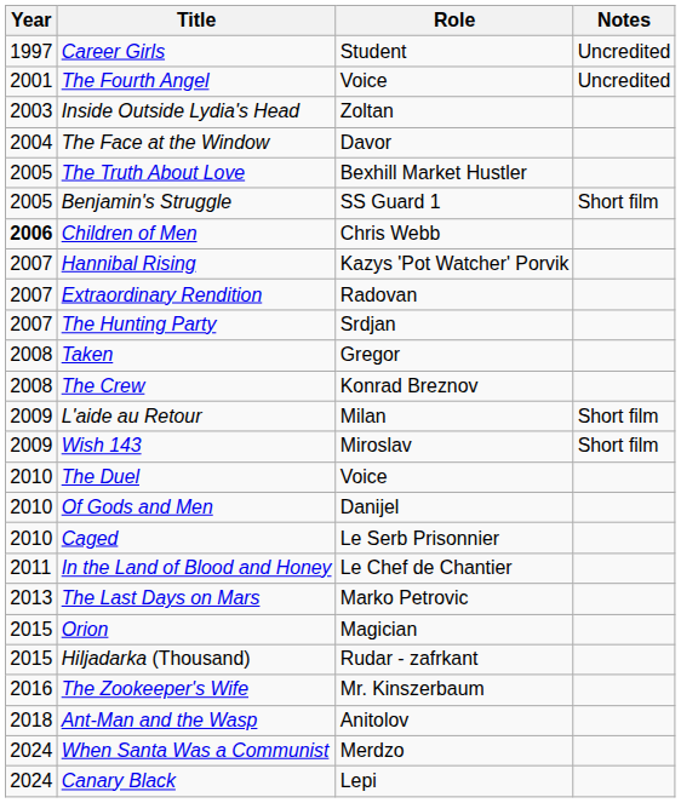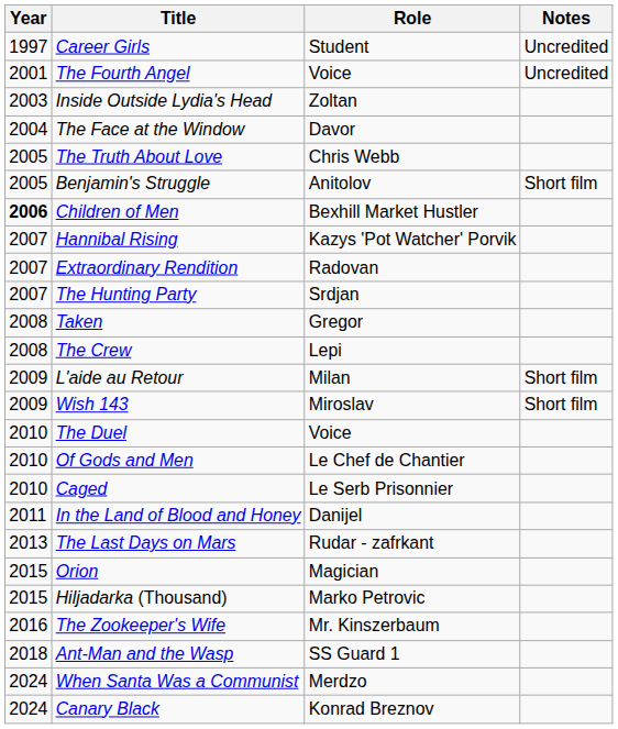The Truth About Love | Role: Bexhill Market Hustler -> Chris Webb
Benjamin's Struggle | Role: SS Guard 1 -> Anitolov
Children of Men | Role: Chris Webb -> Bexhill Market Hustler
The Crew | Role: Konrad Breznov -> Lepi
Of Gods and Men | Role: Danijel -> Le Chef de Chantier
In the Land of Blood and Honey | Role: Le Chef de Chantier -> Danijel
The Last Days on Mars | Role: Marko Petrovic -> Rudar - zafrkant
Hiljadarka (Thousand) | Role: Rudar - zafrkant -> Marko Petrovic
Ant-Man and the Wasp | Role: Anitolov -> SS Guard 1
Canary Black | Role: Lepi -> Konrad Breznov
